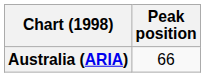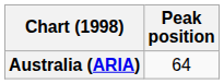Australia (ARIA) | Peak position: 66 -> 64
